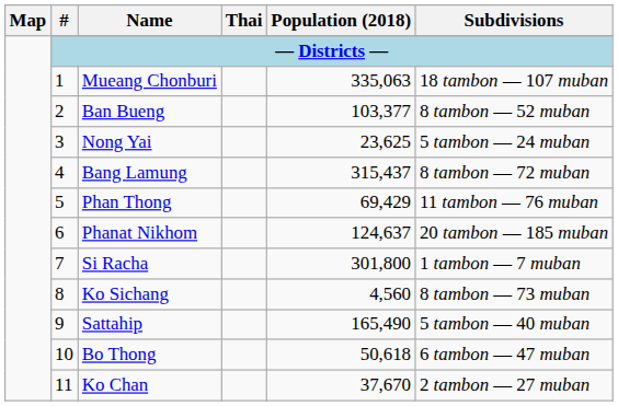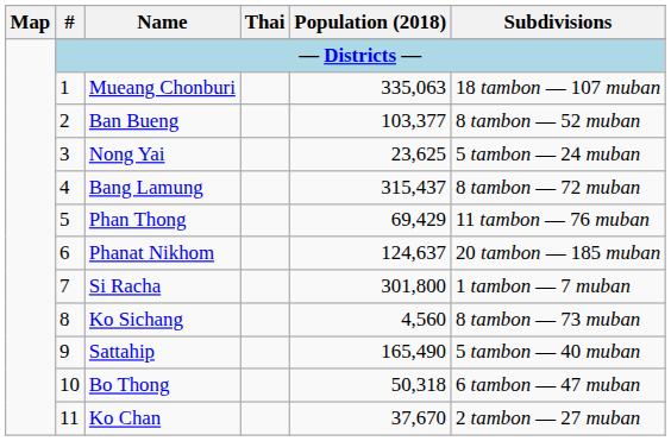Bo Thong | Population (2018): 50,618 -> 50,318
